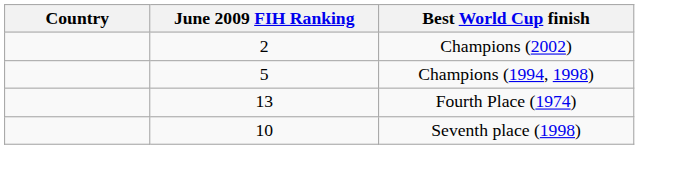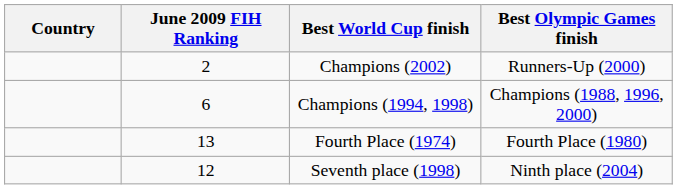+ column: Best Olympic Games finish | Runners-Up (2000) | Champions (1988, 1996, 2000) | Fourth Place (1980) | Ninth place (2004)
Champions (1994, 1998) | June 2009 FIH Ranking: 5 -> 6
Seventh place (1998) | June 2009 FIH Ranking: 10 -> 12
